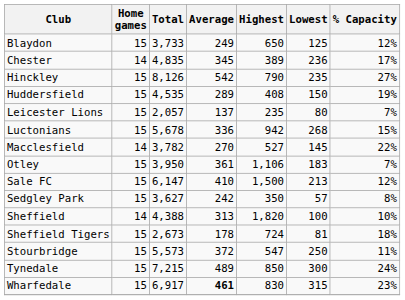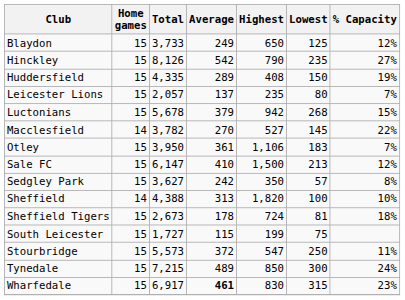- row: Chester | 14 | 4,835 | 345 | 389 | 236 | 17%
Huddersfield | Total: 4,535 -> 4,335
Luctonians | Average: 336 -> 379
+ row: South Leicester | 15 | 1,727 | 115 | 199 | 75
